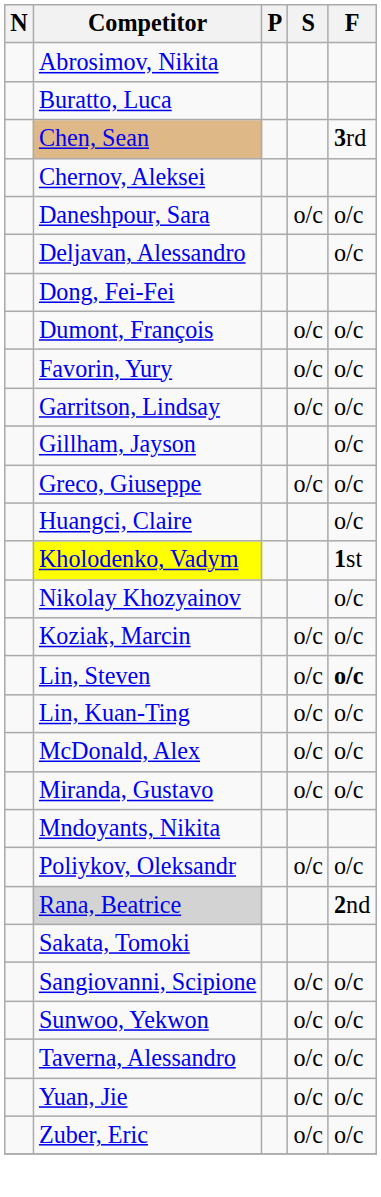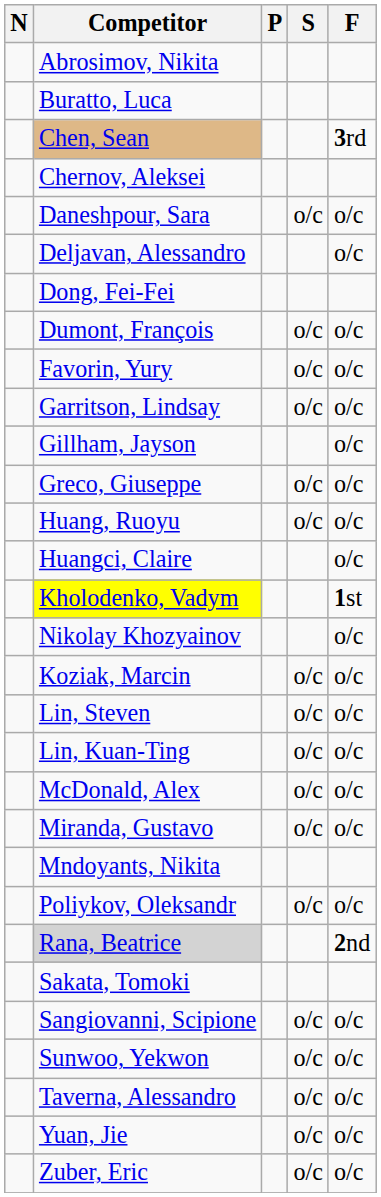+ row: Huang, Ruoyu | o/c | o/c
Lin, Steven | F: bold -> normal
